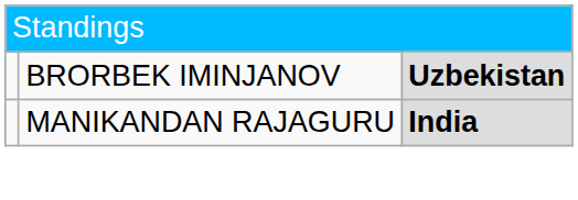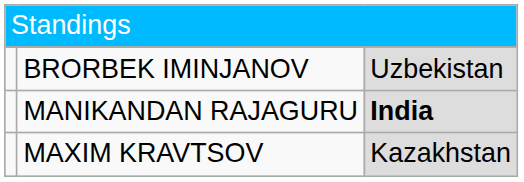BRORBEK IMINJANOV | column 3: bold -> normal
+ row: MAXIM KRAVTSOV | Kazakhstan
